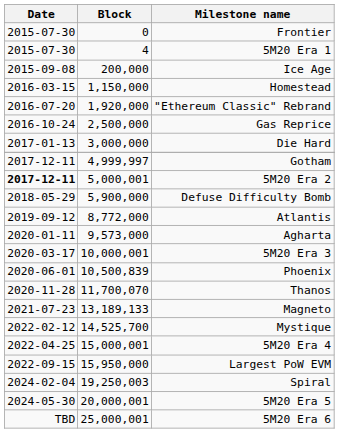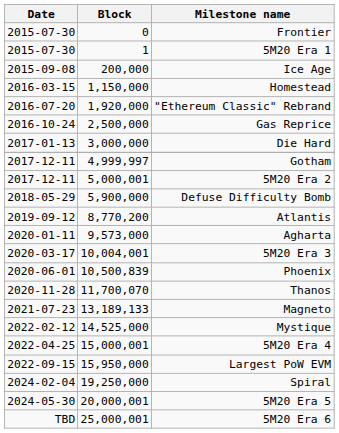5M20 Era 1 | Block: 4 -> 1
5M20 Era 2 | Date: bold -> normal
Atlantis | Block: 8,772,000 -> 8,770,200
5M20 Era 3 | Block: 10,000,001 -> 10,004,001
Mystique | Block: 14,525,700 -> 14,525,000
Spiral | Block: 19,250,003 -> 19,250,000
